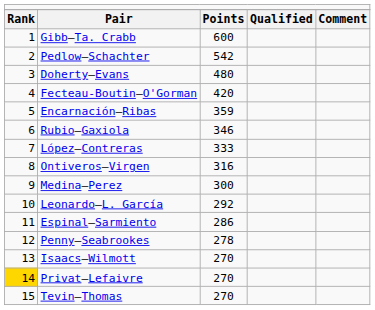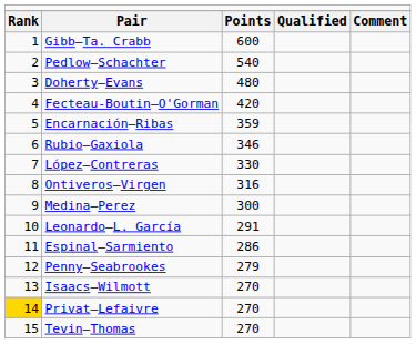Pedlow–Schachter | column 3: 542 -> 540
López–Contreras | column 3: 333 -> 330
Leonardo–L. García | column 3: 292 -> 291
Penny–Seabrookes | column 3: 278 -> 279
